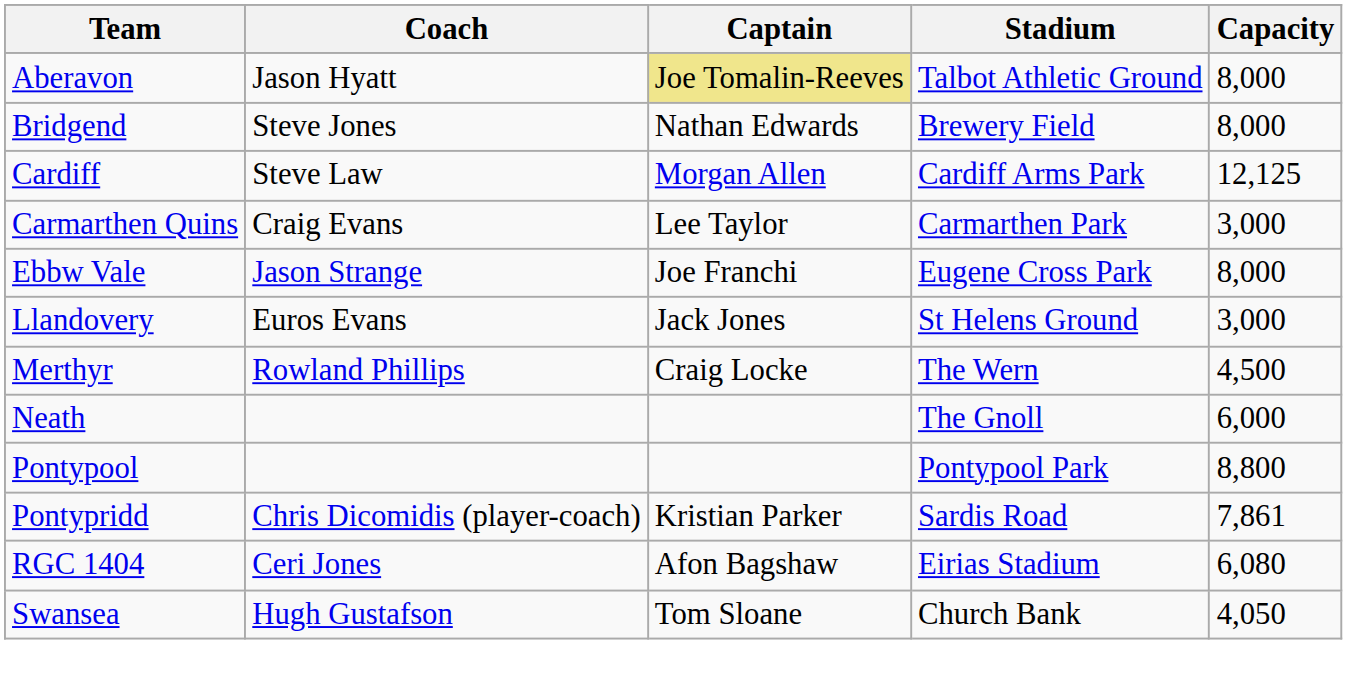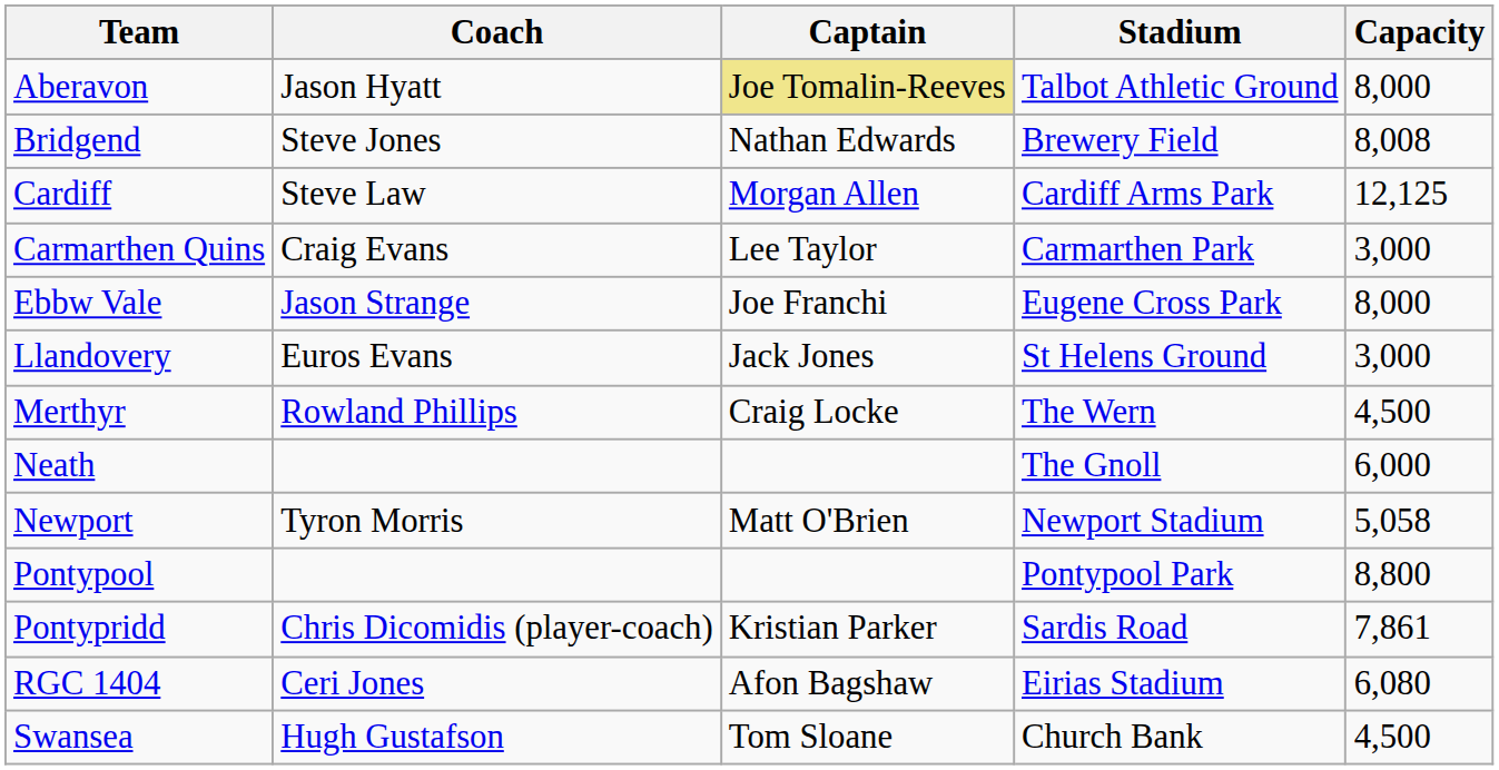Bridgend | Capacity: 8,000 -> 8,008
+ row: Newport | Tyron Morris | Matt O'Brien | Newport Stadium | 5,058
Swansea | Capacity: 4,050 -> 4,500
